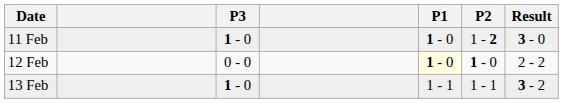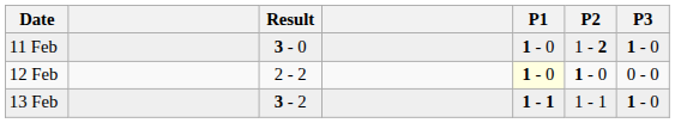columns swapped: Result <-> P3
13 Feb | P1: normal -> bold
